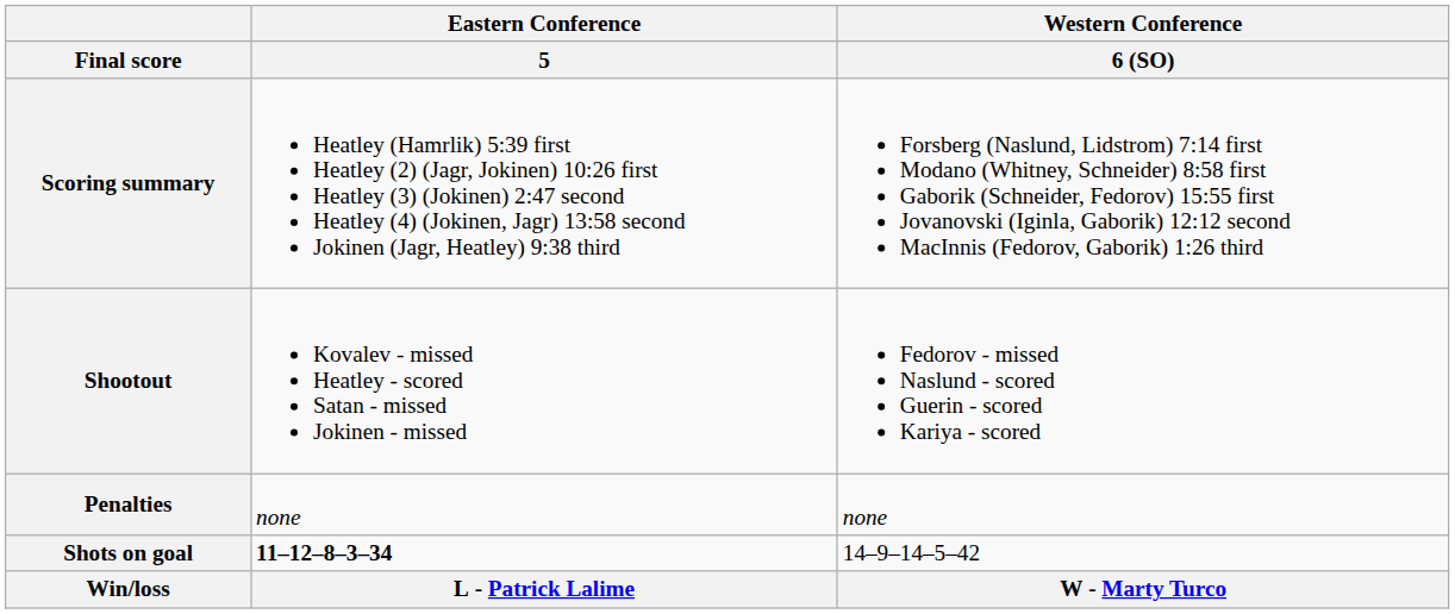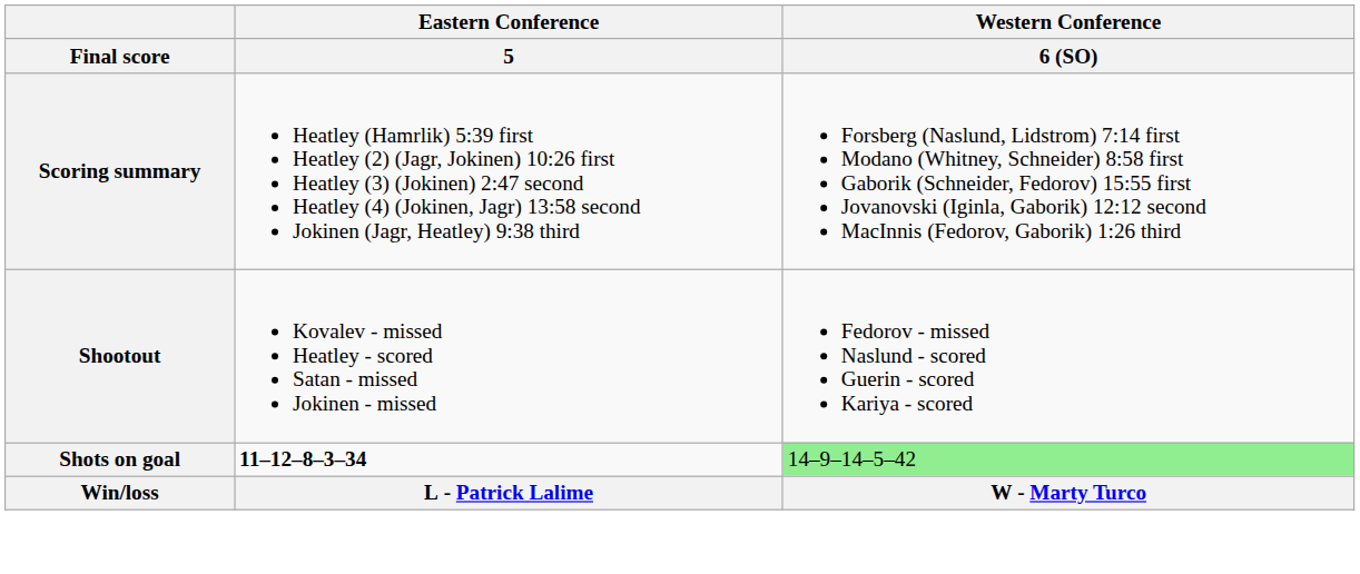- row: Penalties | none | none
Shots on goal | Western Conference / 6 (SO): no background -> lightgreen background
